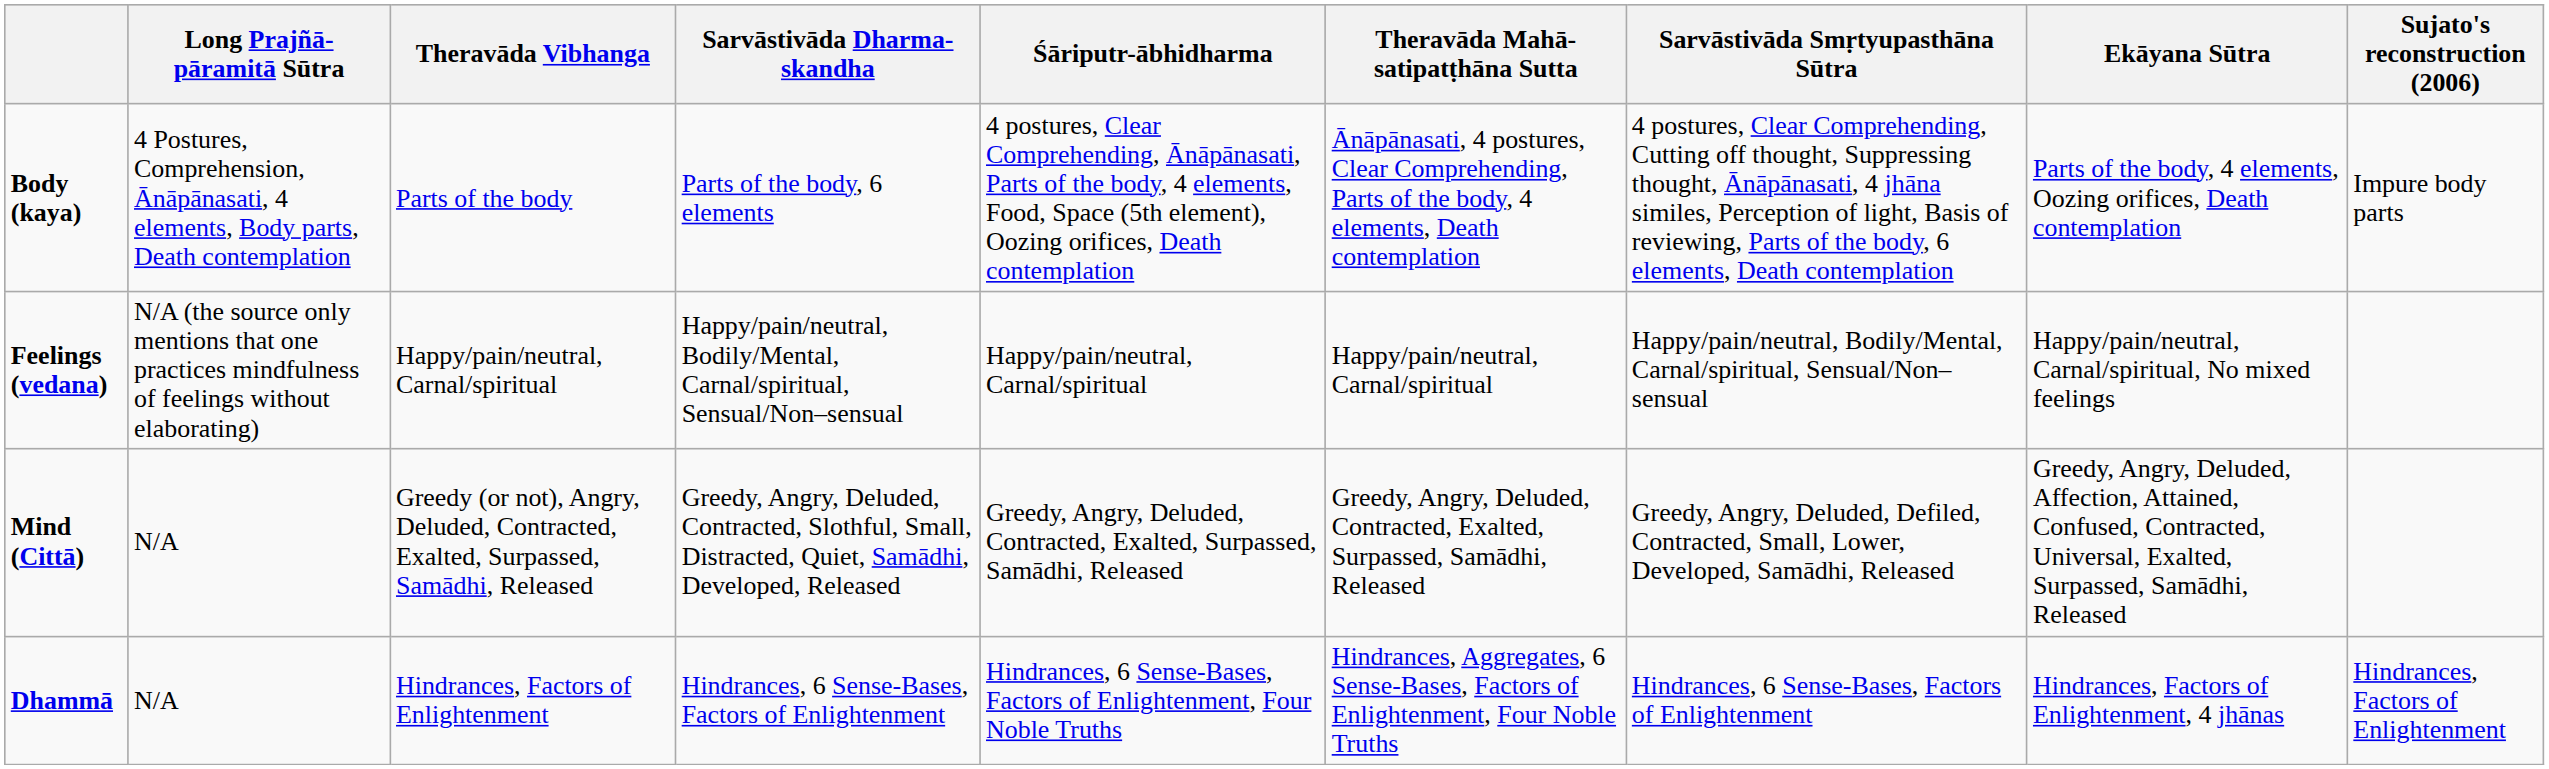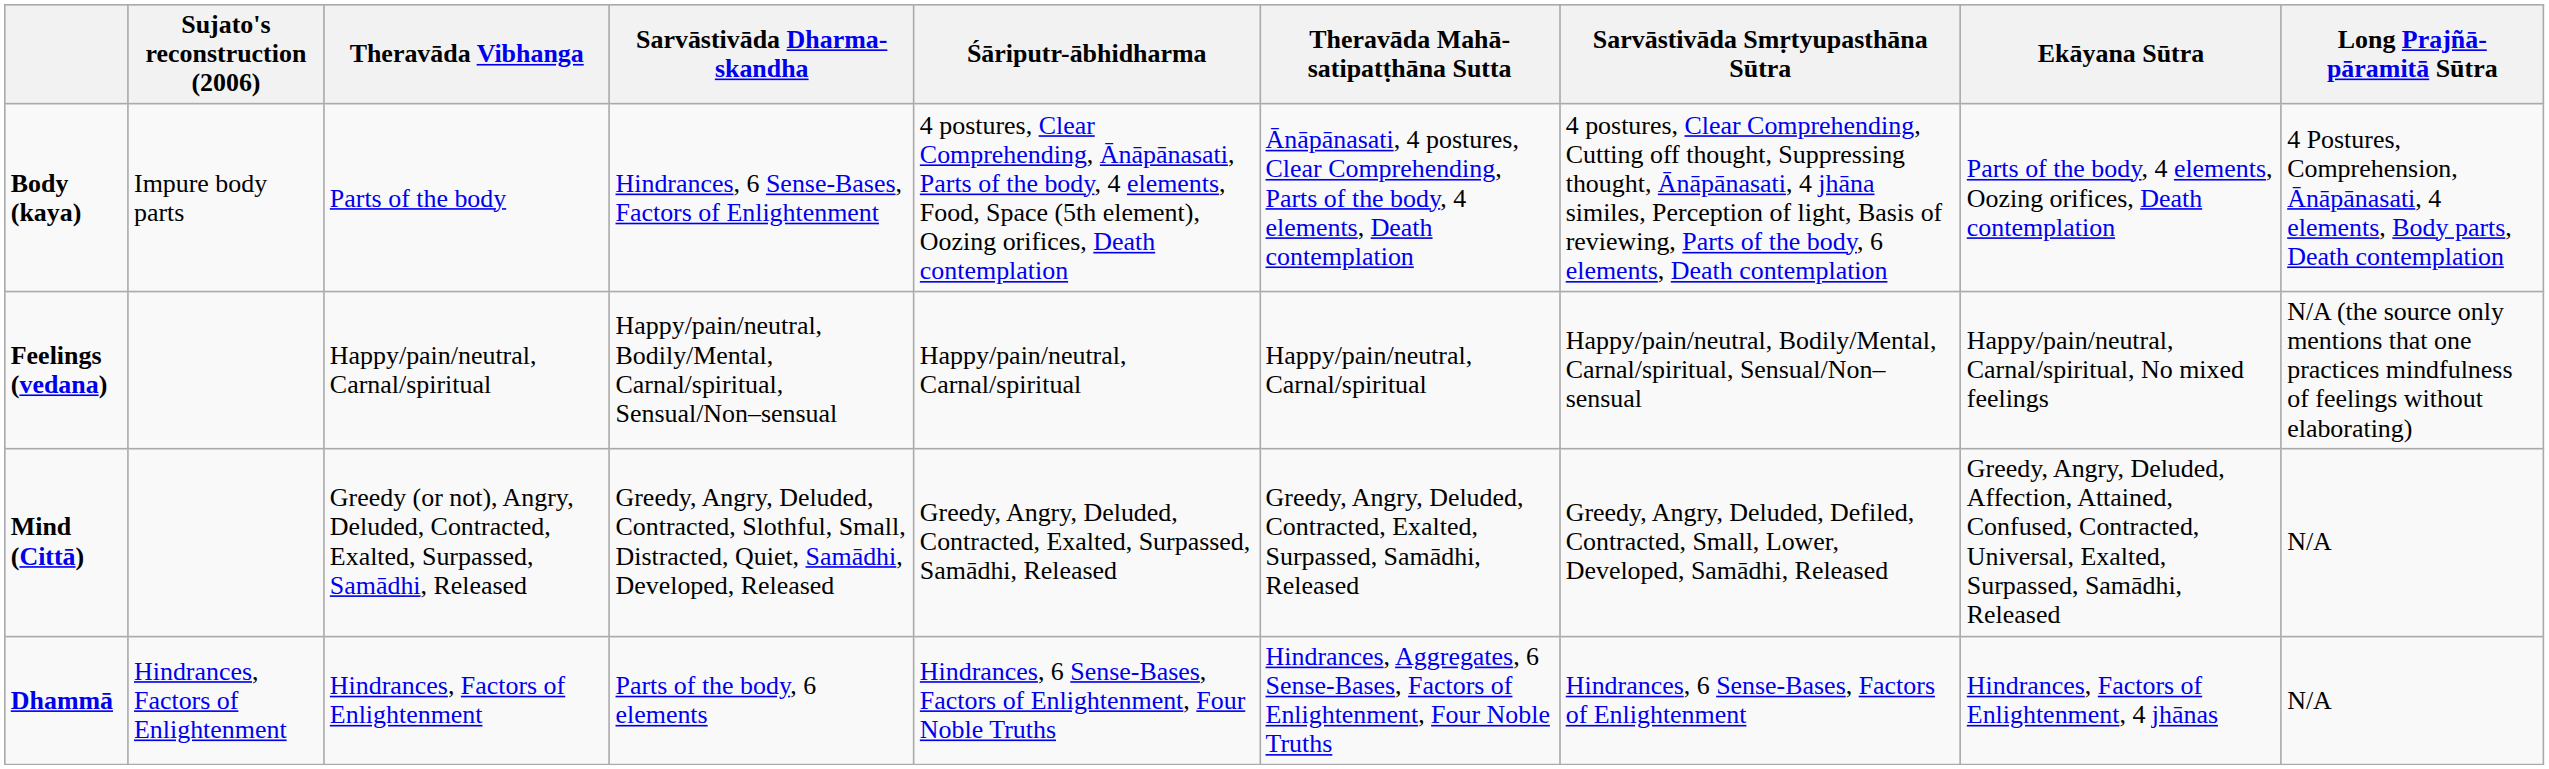columns swapped: Sujato's reconstruction (2006) <-> Long Prajñā-pāramitā Sūtra
Body (kaya) | Sarvāstivāda Dharma-skandha: Parts of the body, 6 elements -> Hindrances, 6 Sense-Bases, Factors of Enlightenment
Dhammā | Sarvāstivāda Dharma-skandha: Hindrances, 6 Sense-Bases, Factors of Enlightenment -> Parts of the body, 6 elements
